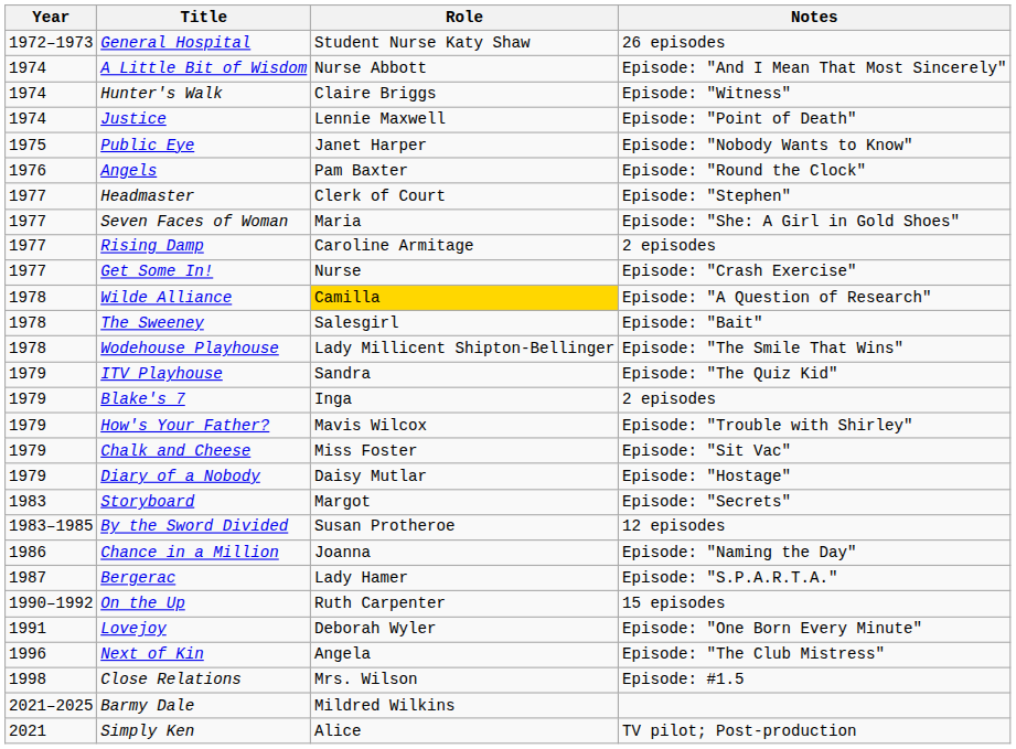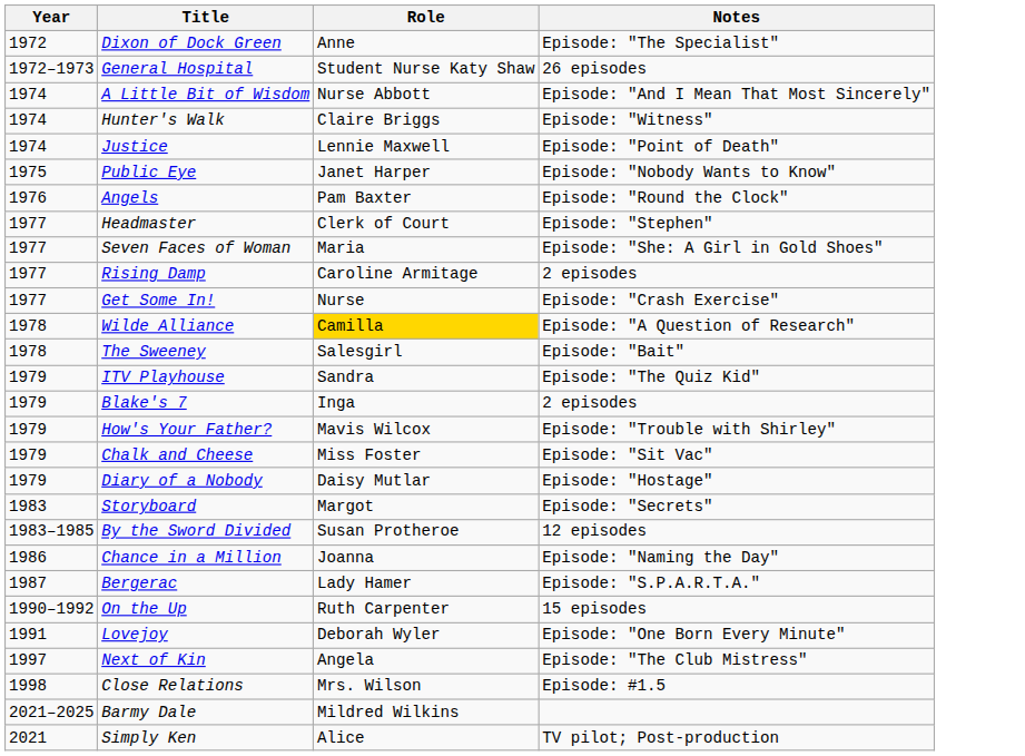+ row: 1972 | Dixon of Dock Green | Anne | Episode: "The Specialist"
- row: 1978 | Wodehouse Playhouse | Lady Millicent Shipton-Bellinger | Episode: "The Smile That Wins"
Next of Kin | Year: 1996 -> 1997
